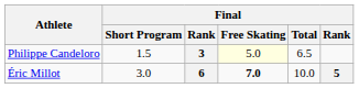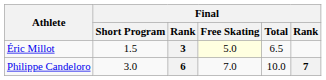3 | Athlete: Philippe Candeloro -> Éric Millot
6 | Athlete: Éric Millot -> Philippe Candeloro
6 | Final / Free Skating: bold -> normal
6 | column 6: 5 -> 7
